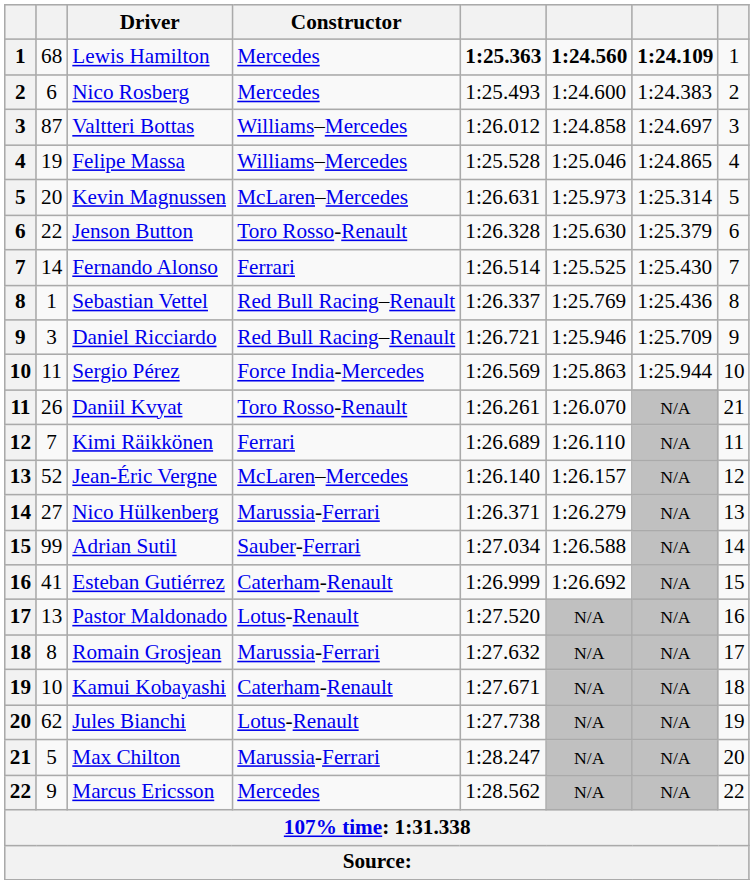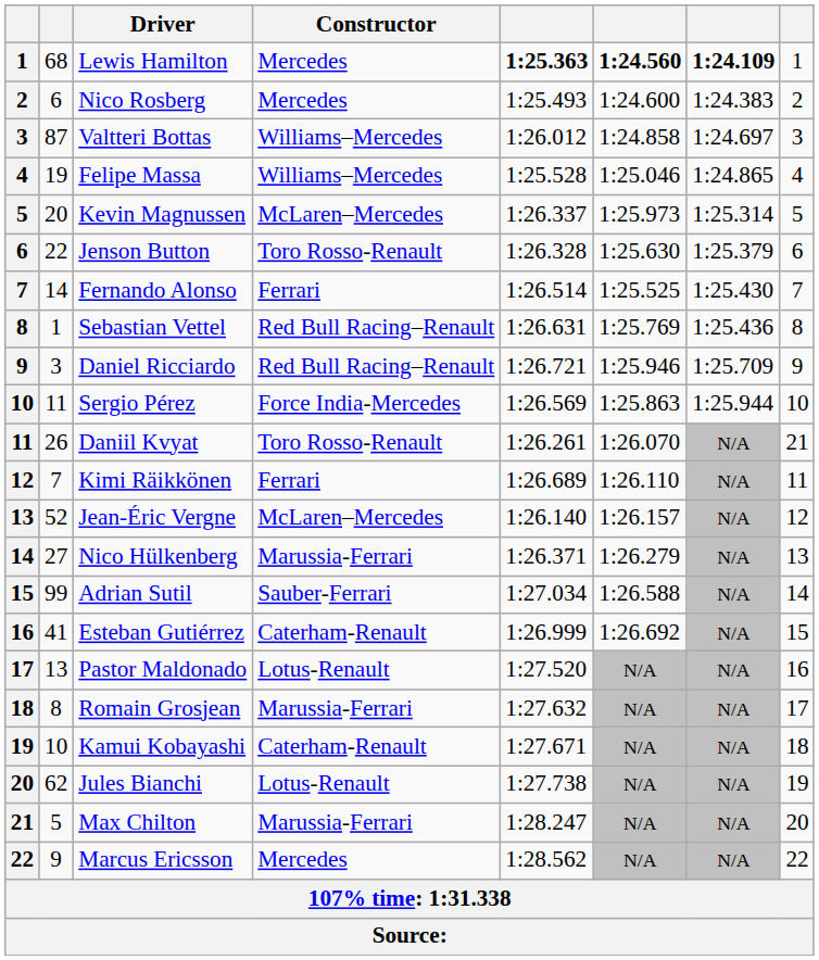Kevin Magnussen | column 5: 1:26.631 -> 1:26.337
Sebastian Vettel | column 5: 1:26.337 -> 1:26.631
